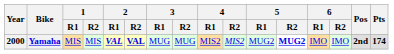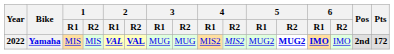Yamaha | Year: 2000 -> 2022
Yamaha | 6 / R1: normal -> bold
Yamaha | Pts: 174 -> 172
